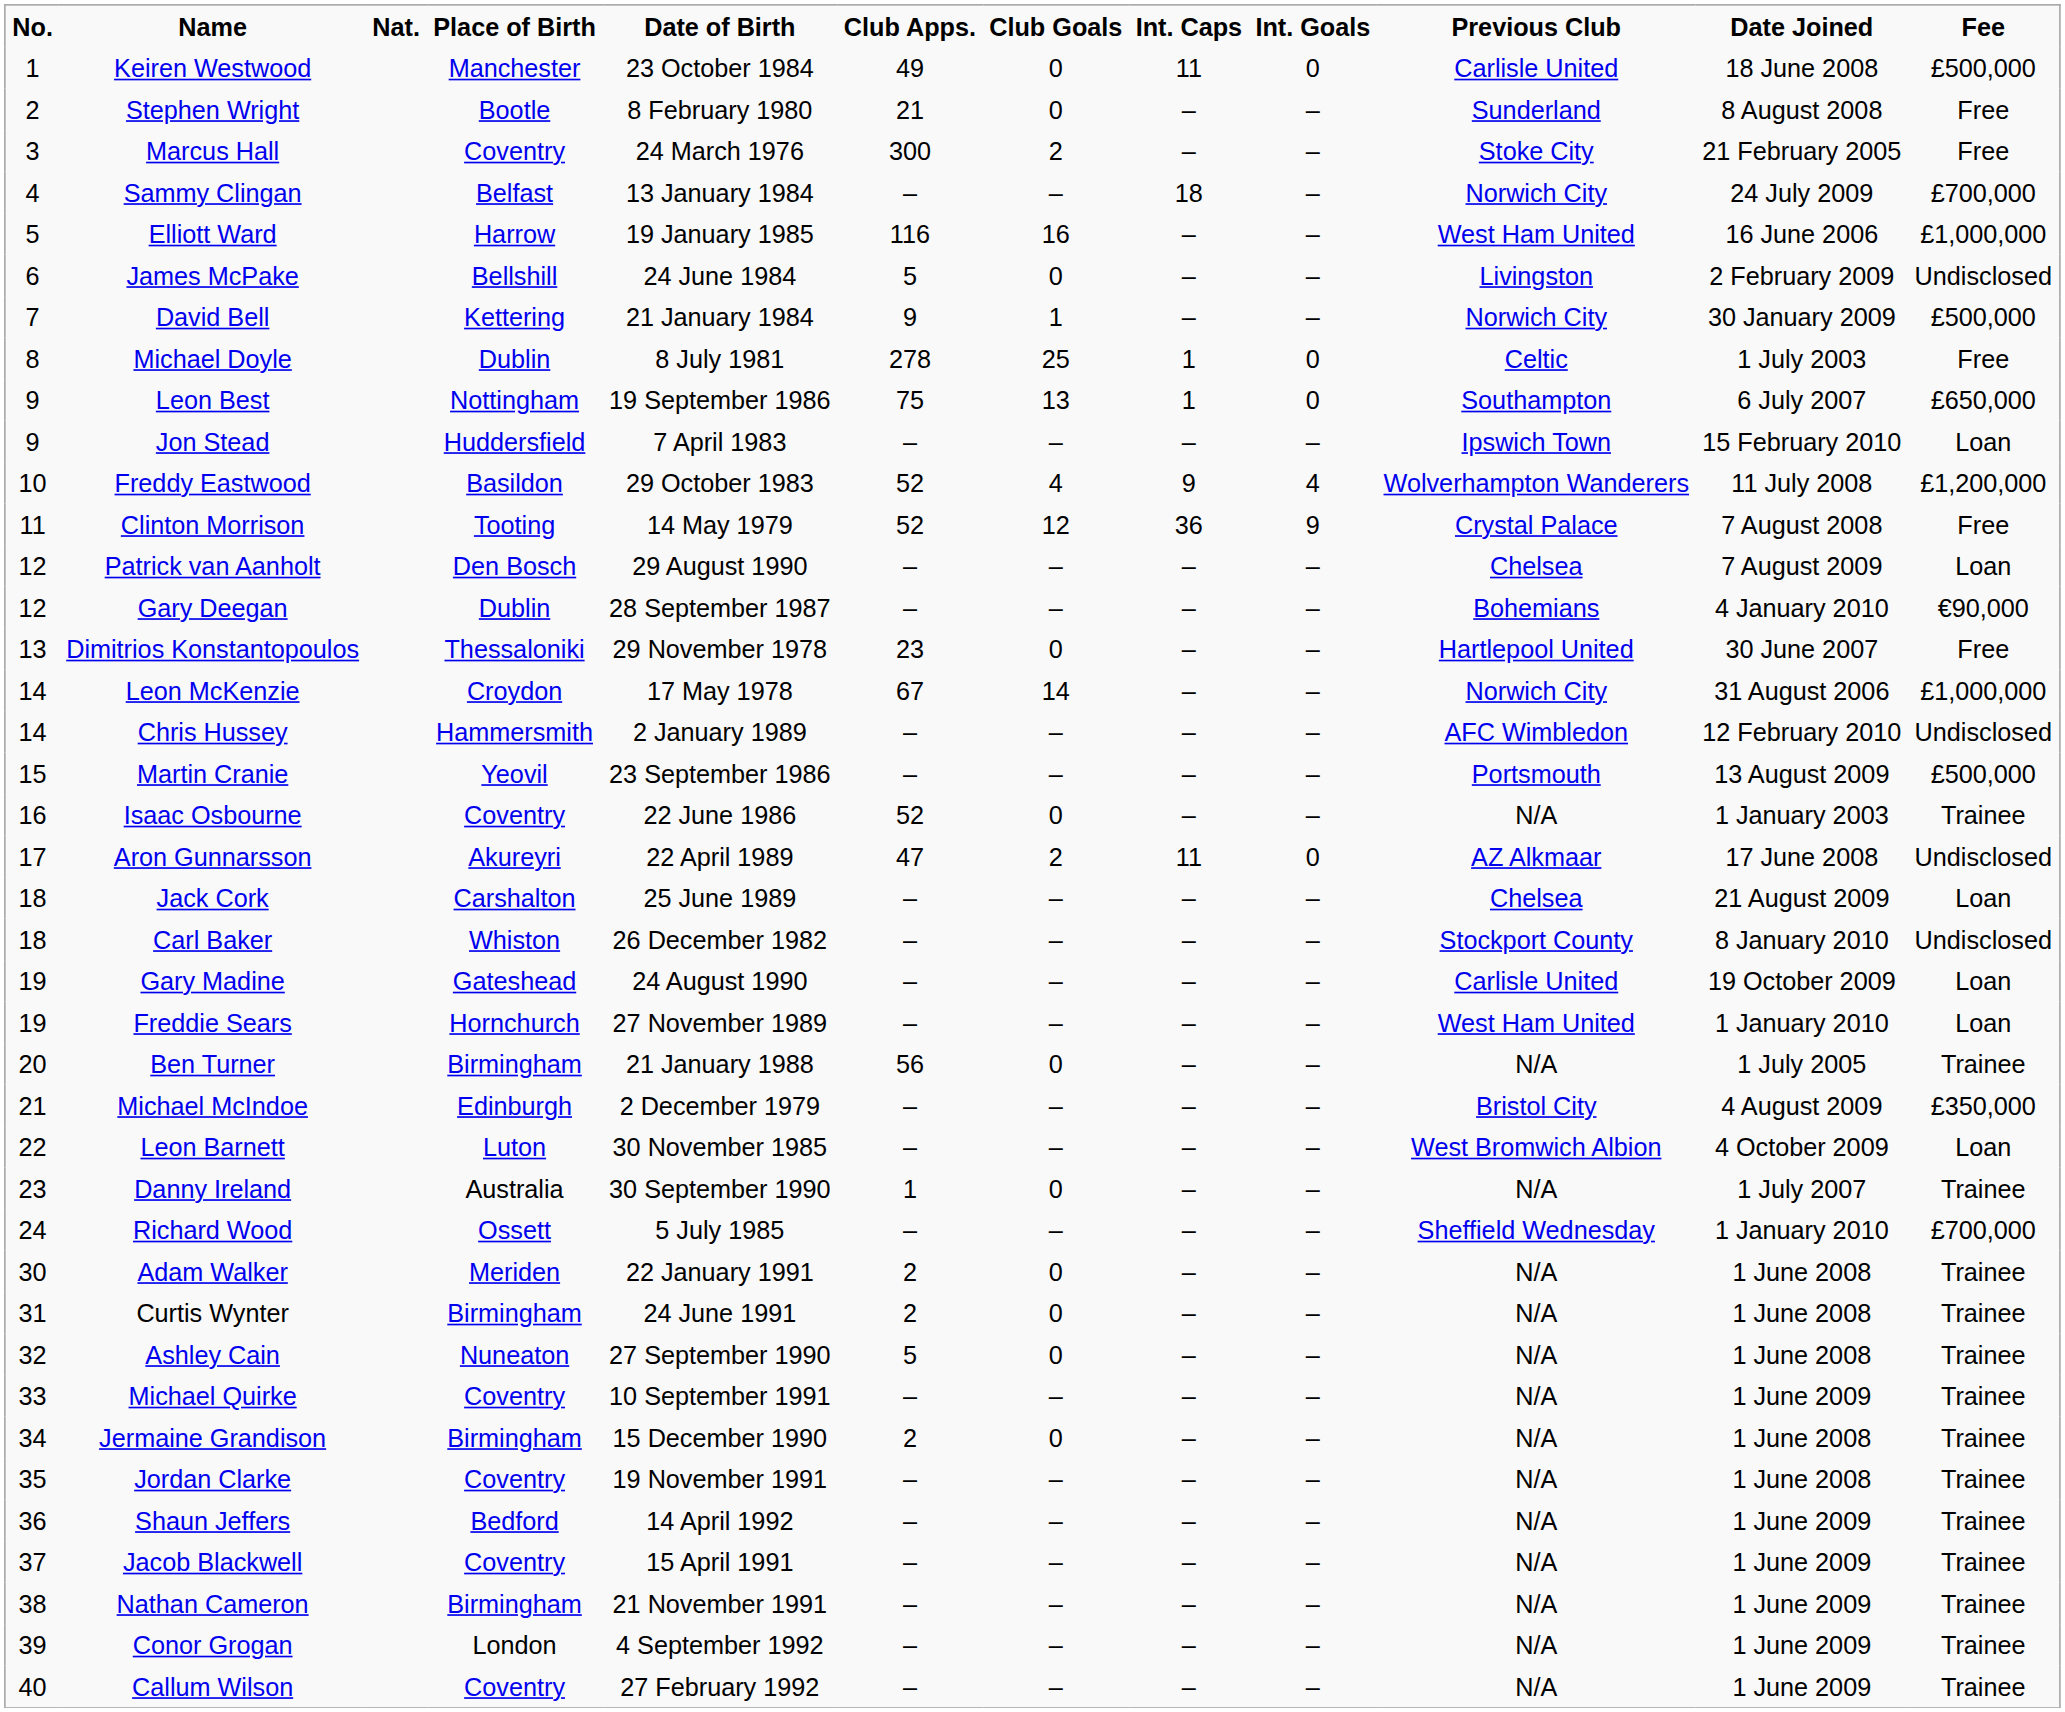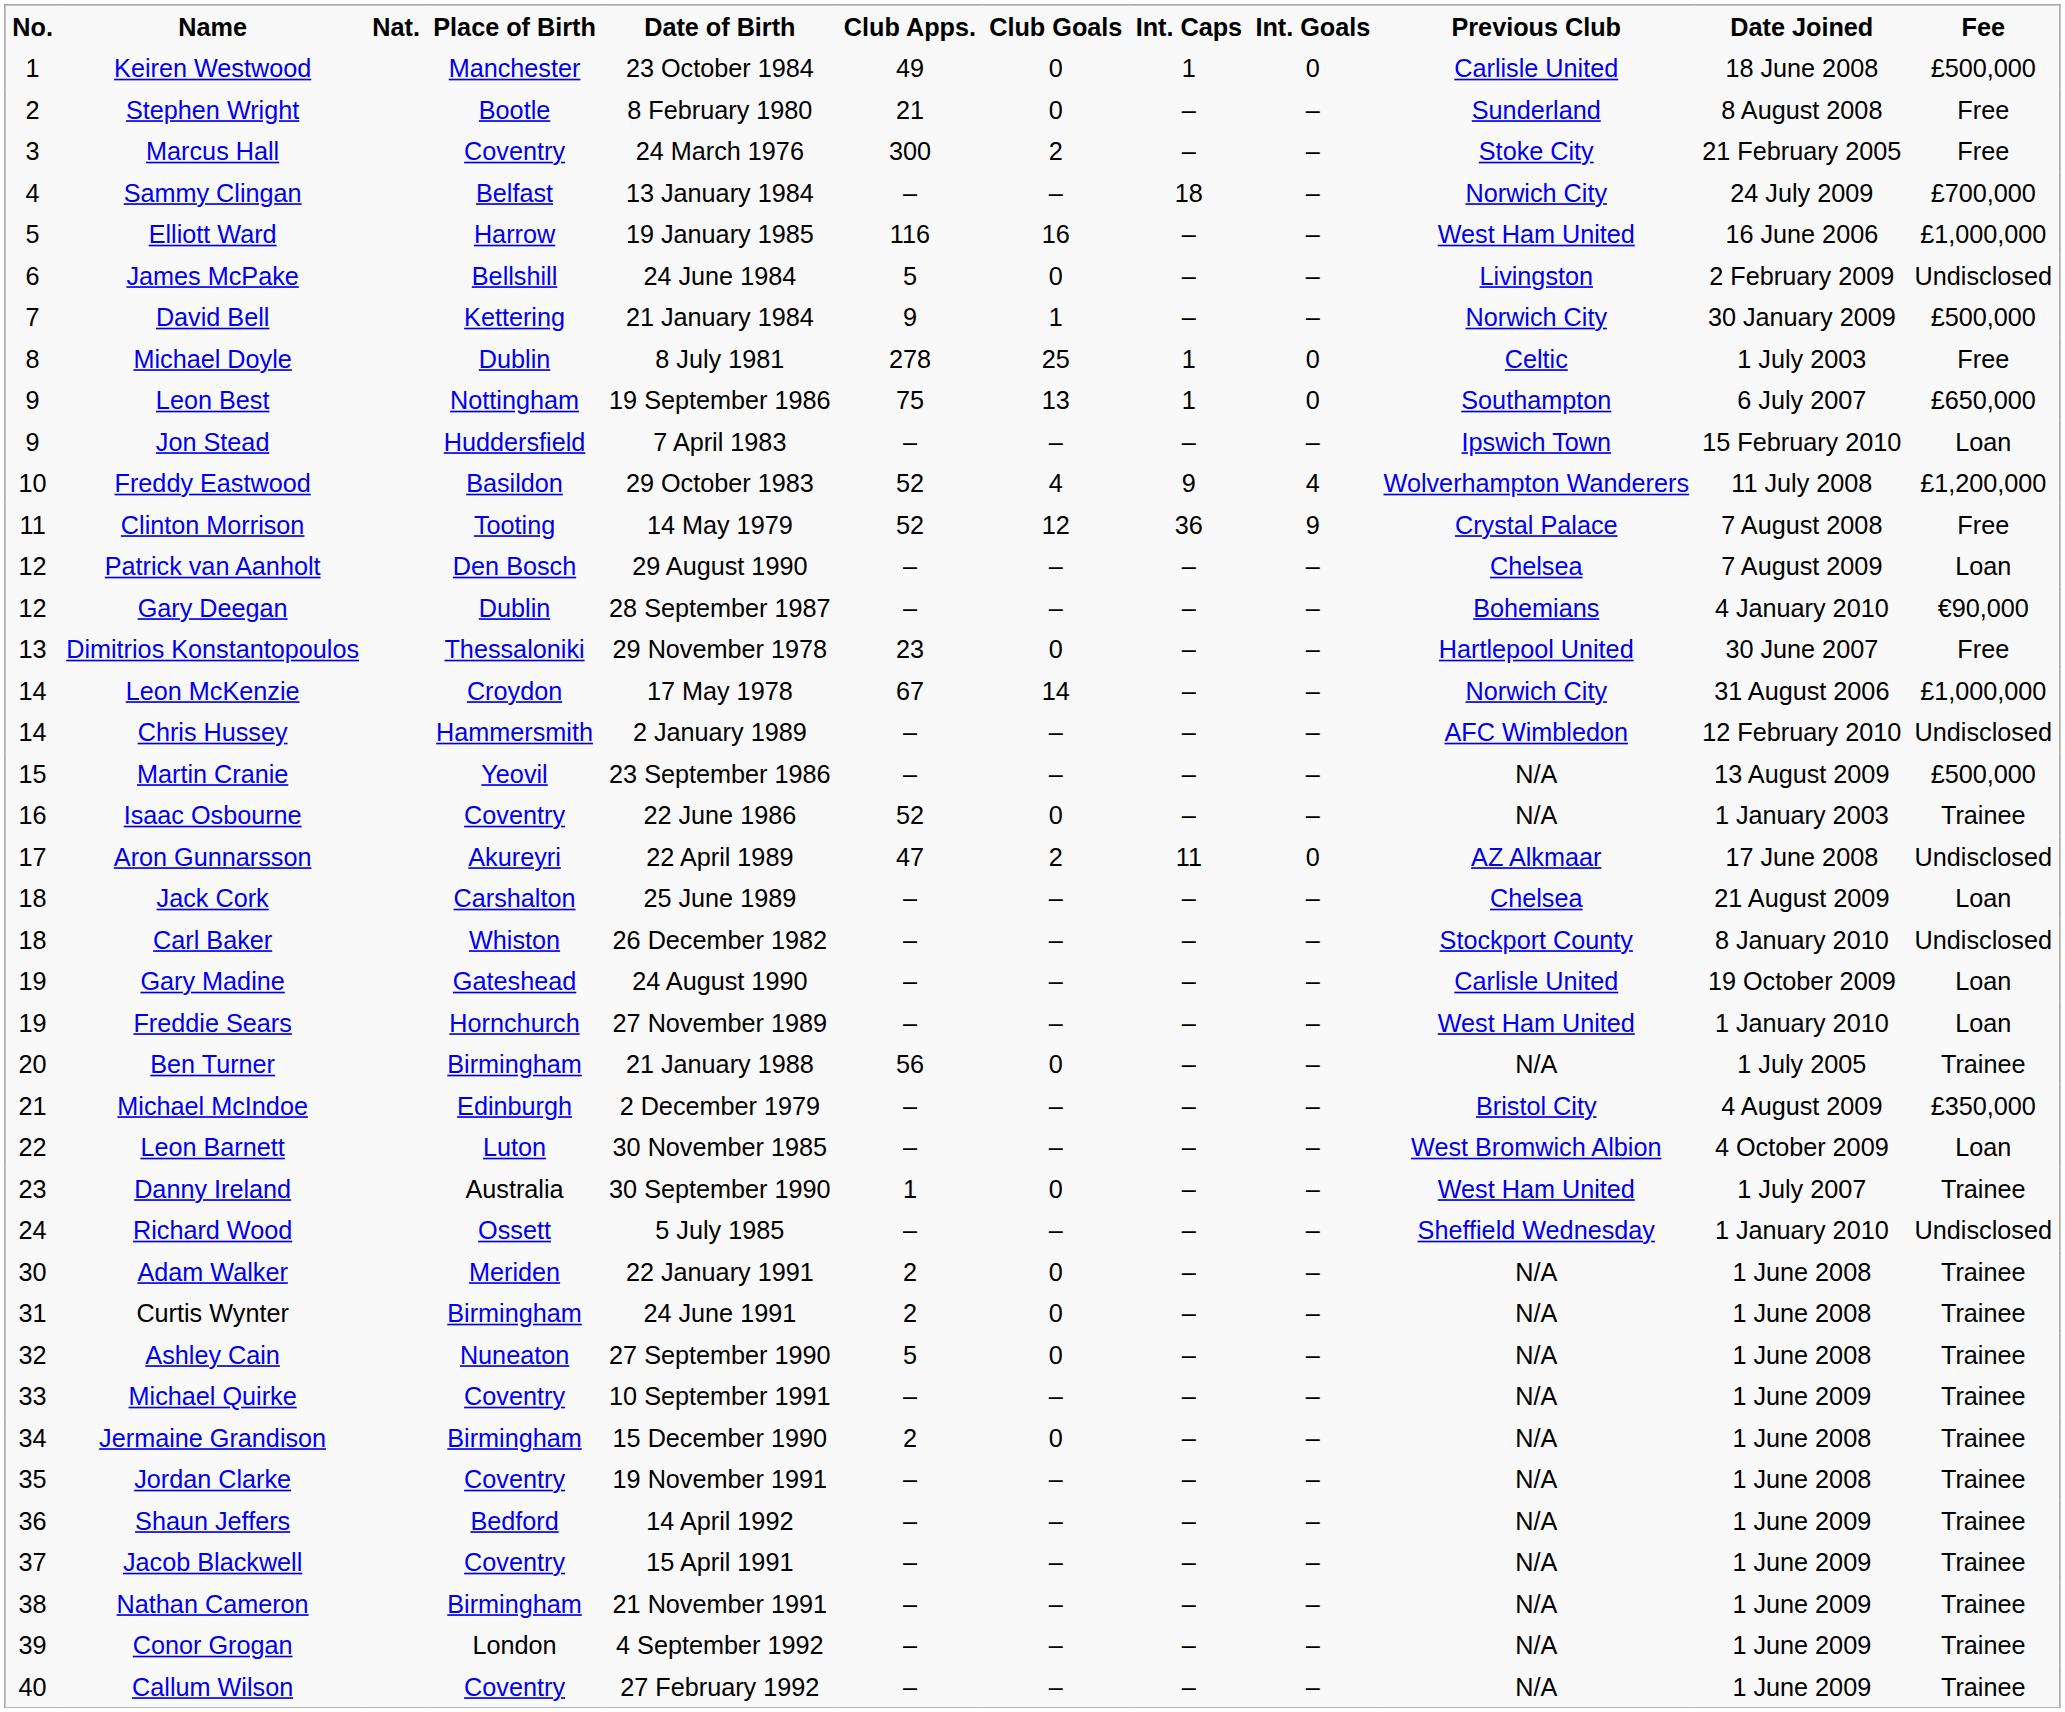Keiren Westwood | Int. Caps: 11 -> 1
Martin Cranie | Previous Club: Portsmouth -> N/A
Danny Ireland | Previous Club: N/A -> West Ham United
Richard Wood | Fee: £700,000 -> Undisclosed
